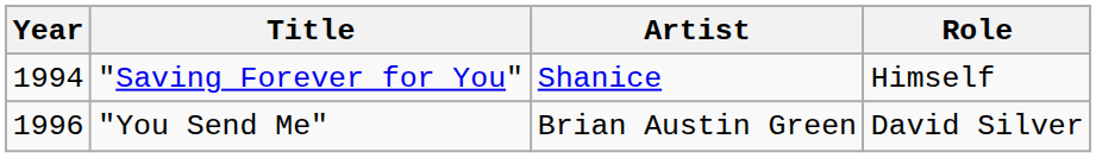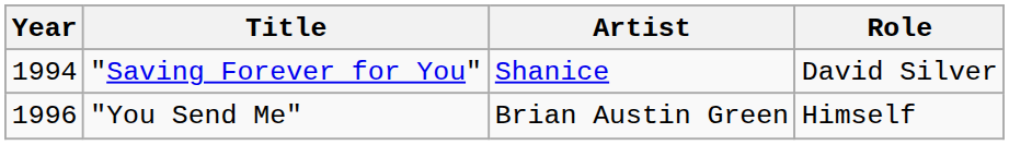"Saving Forever for You" | Role: Himself -> David Silver
"You Send Me" | Role: David Silver -> Himself
